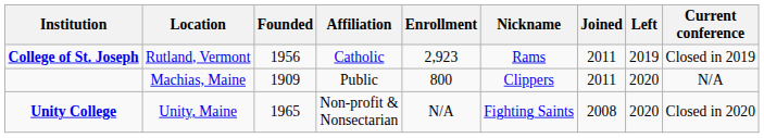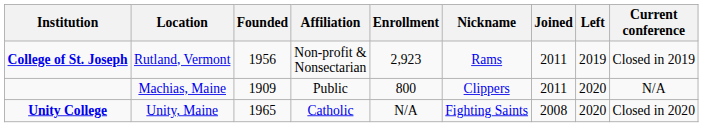College of St. Joseph | Affiliation: Catholic -> Non-profit & Nonsectarian
Unity College | Affiliation: Non-profit & Nonsectarian -> Catholic
